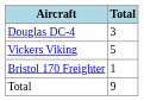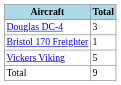rows swapped: Vickers Viking <-> Bristol 170 Freighter
